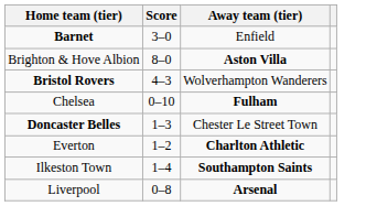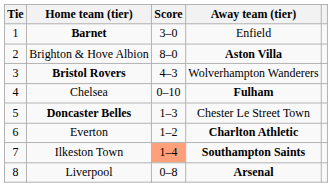+ column: Tie | 1 | 2 | 3 | 4 | 5 | 6 | 7 | 8
Ilkeston Town | Score: no background -> lightsalmon background
